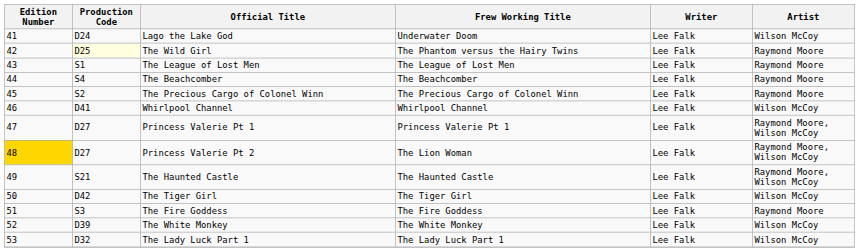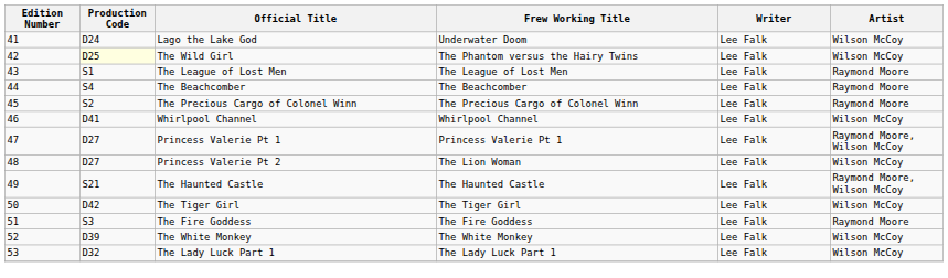The Wild Girl | Artist: Raymond Moore -> Wilson McCoy
Princess Valerie Pt 2 | Edition Number: gold background -> no background
Princess Valerie Pt 2 | Artist: Raymond Moore, Wilson McCoy -> Wilson McCoy
